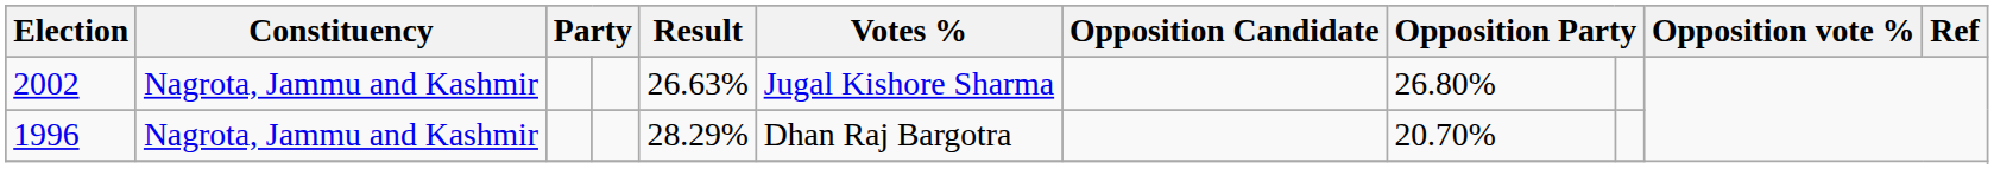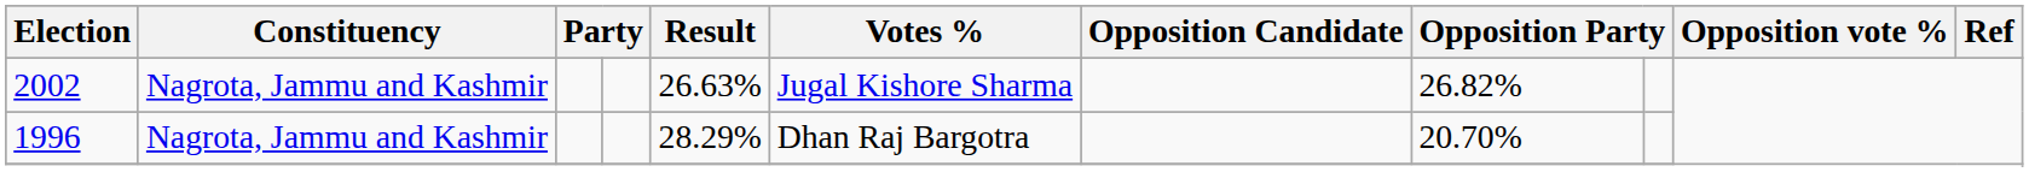2002 | column 8: 26.80% -> 26.82%
